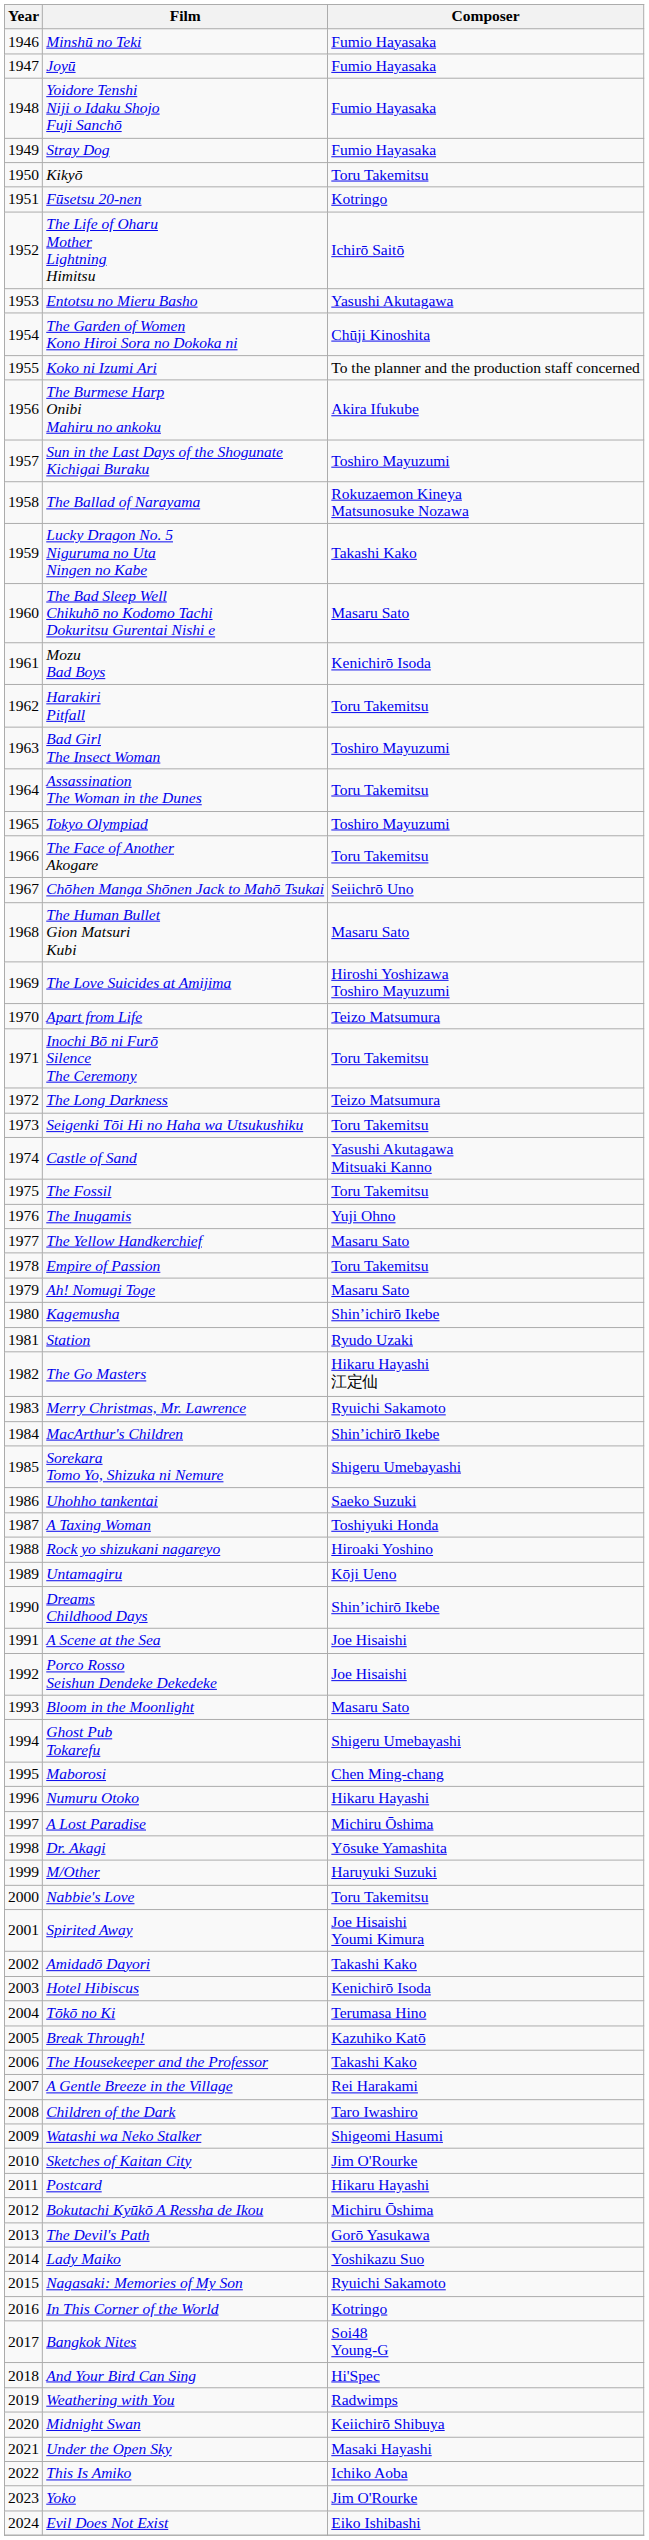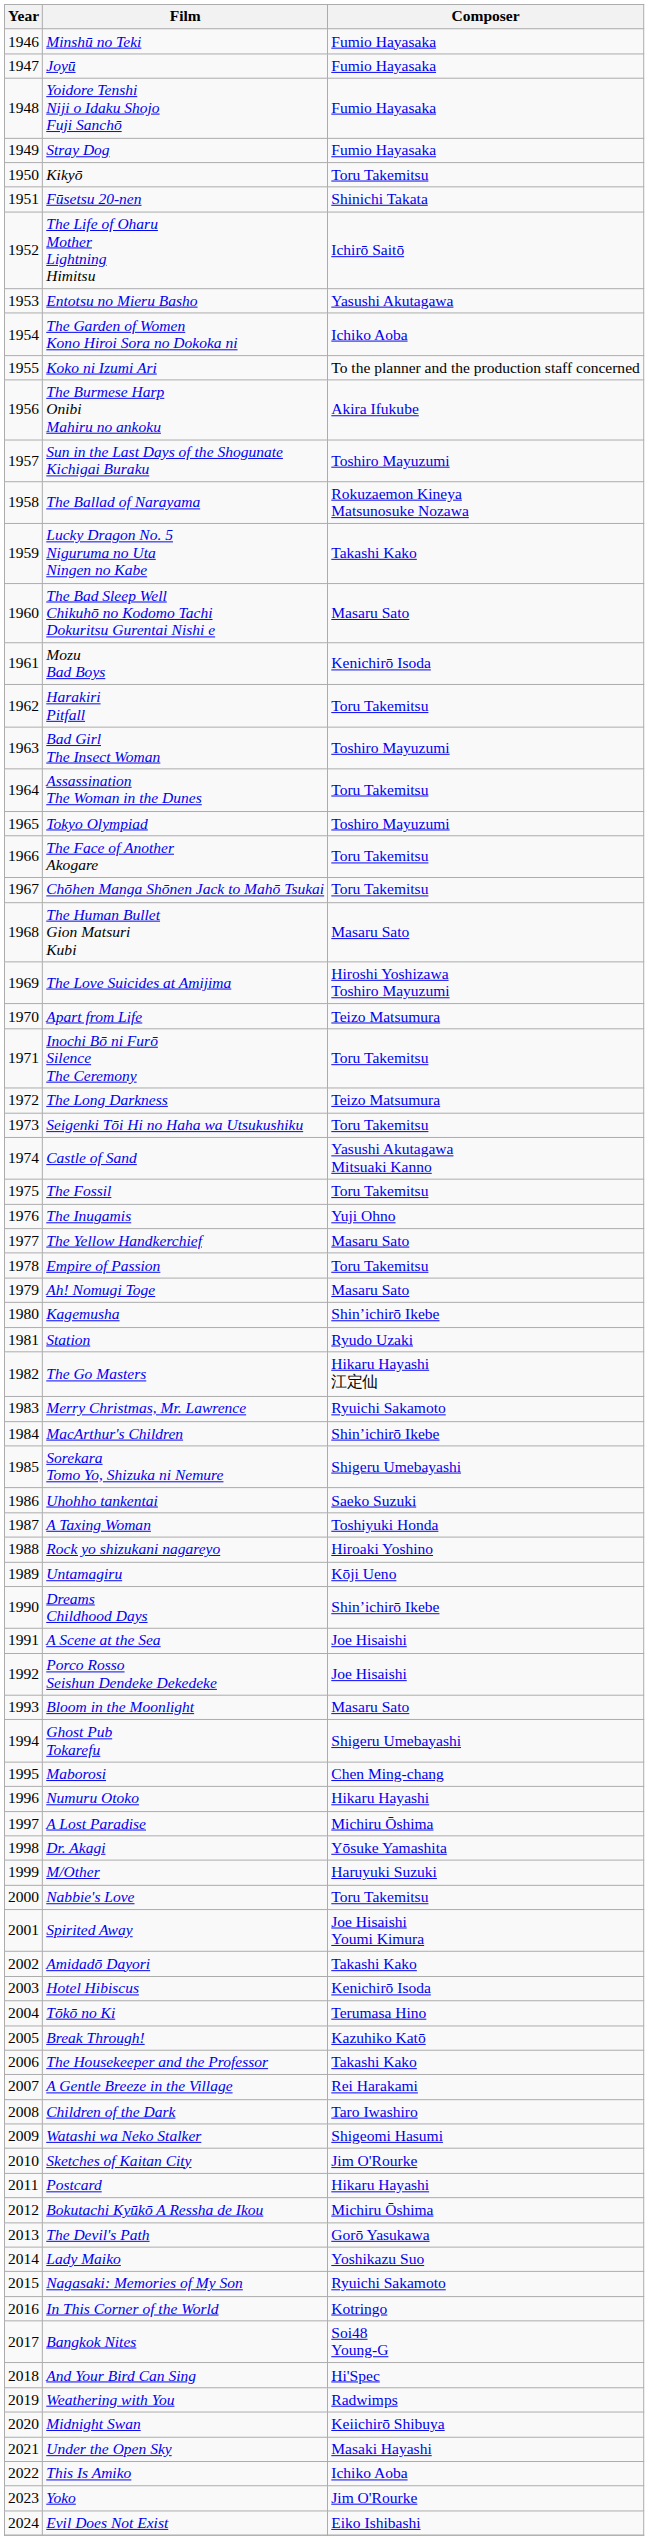Fūsetsu 20-nen | Composer: Kotringo -> Shinichi Takata
The Garden of Women Kono Hiroi Sora no Dokoka ni | Composer: Chūji Kinoshita -> Ichiko Aoba
Chōhen Manga Shōnen Jack to Mahō Tsukai | Composer: Seiichrō Uno -> Toru Takemitsu
